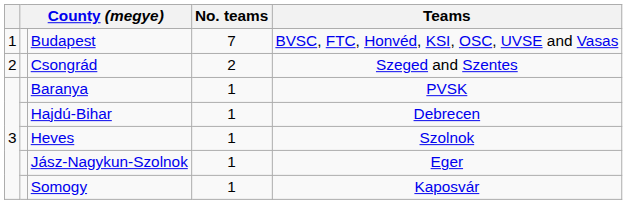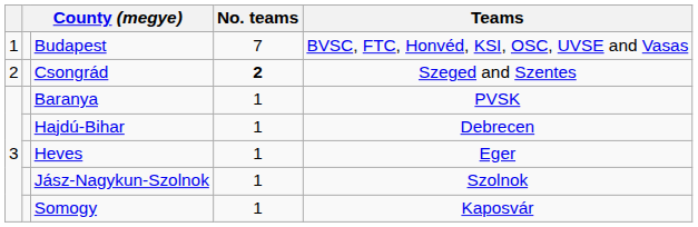Csongrád | No. teams: normal -> bold
Heves | Teams: Szolnok -> Eger
Jász-Nagykun-Szolnok | Teams: Eger -> Szolnok
